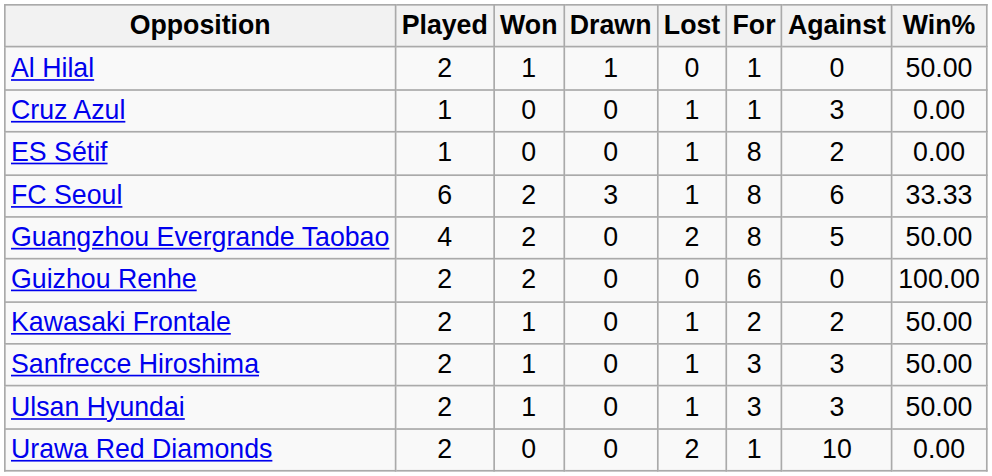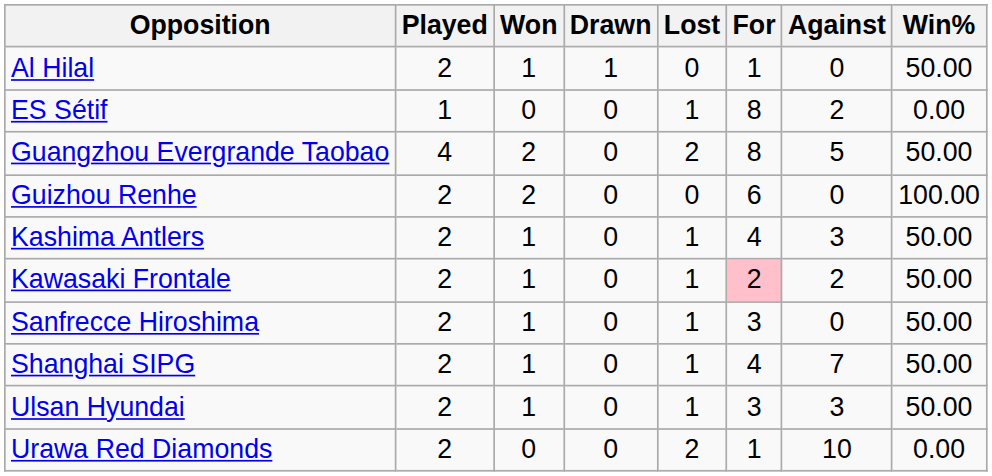- row: Cruz Azul | 1 | 0 | 0 | 1 | 1 | 3 | 0.00
- row: FC Seoul | 6 | 2 | 3 | 1 | 8 | 6 | 33.33
+ row: Kashima Antlers | 2 | 1 | 0 | 1 | 4 | 3 | 50.00
Kawasaki Frontale | For: no background -> pink background
Sanfrecce Hiroshima | Against: 3 -> 0
+ row: Shanghai SIPG | 2 | 1 | 0 | 1 | 4 | 7 | 50.00
